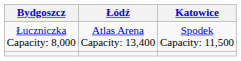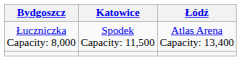columns swapped: Łódź <-> Katowice
